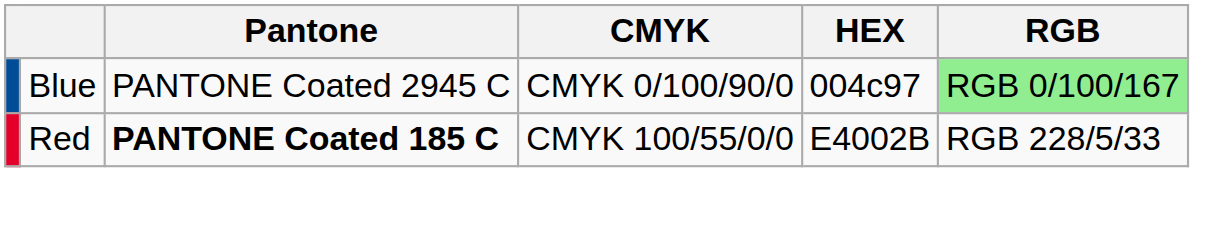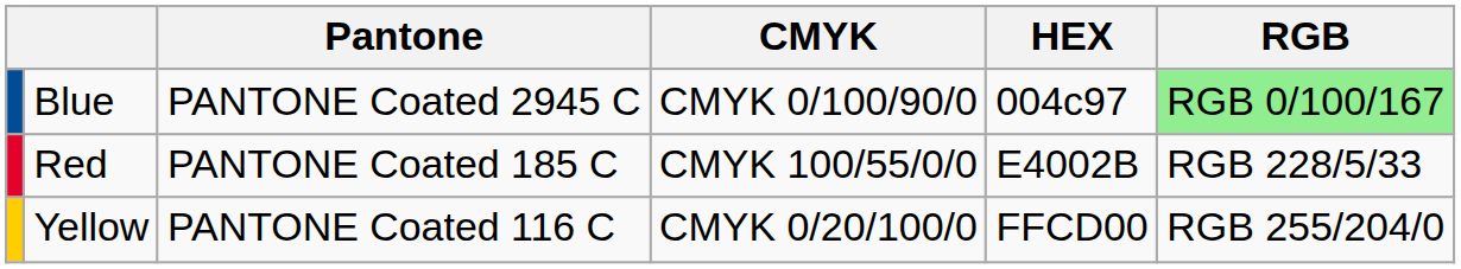Red | Pantone: bold -> normal
+ row: Yellow | PANTONE Coated 116 C | CMYK 0/20/100/0 | FFCD00 | RGB 255/204/0
